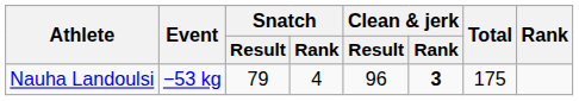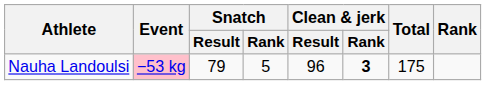Nauha Landoulsi | Event: no background -> pink background
Nauha Landoulsi | Snatch / Rank: 4 -> 5
